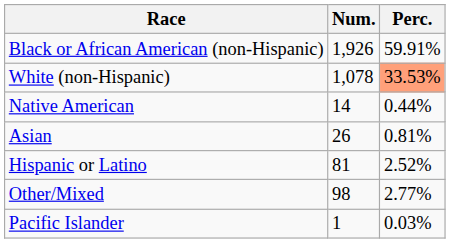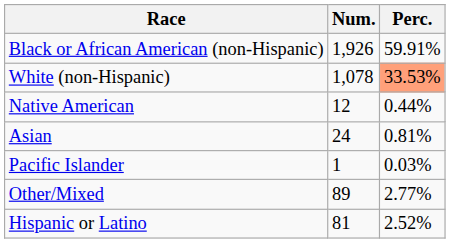Native American | Num.: 14 -> 12
Asian | Num.: 26 -> 24
rows swapped: Pacific Islander <-> Hispanic or Latino
Other/Mixed | Num.: 98 -> 89
